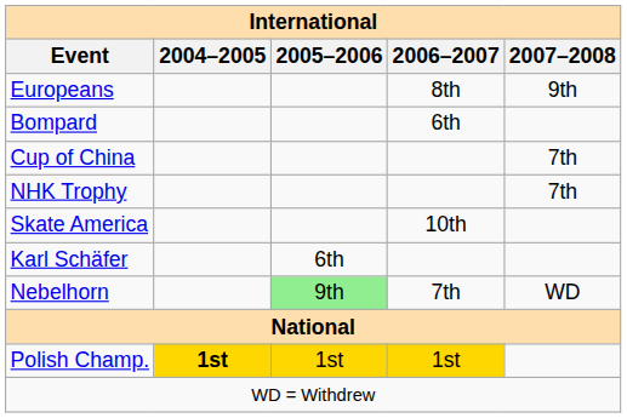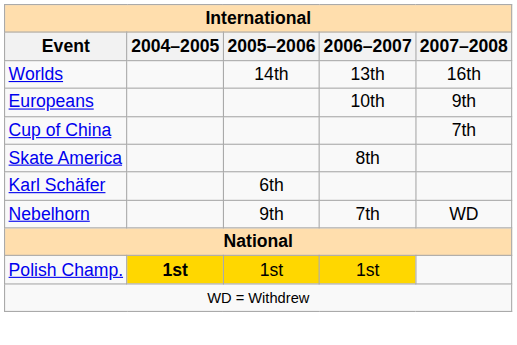+ row: Worlds | 14th | 13th | 16th
Europeans | 2006–2007: 8th -> 10th
- row: Bompard | 6th
- row: NHK Trophy | 7th
Skate America | 2006–2007: 10th -> 8th
Nebelhorn | 2005–2006: lightgreen background -> no background
